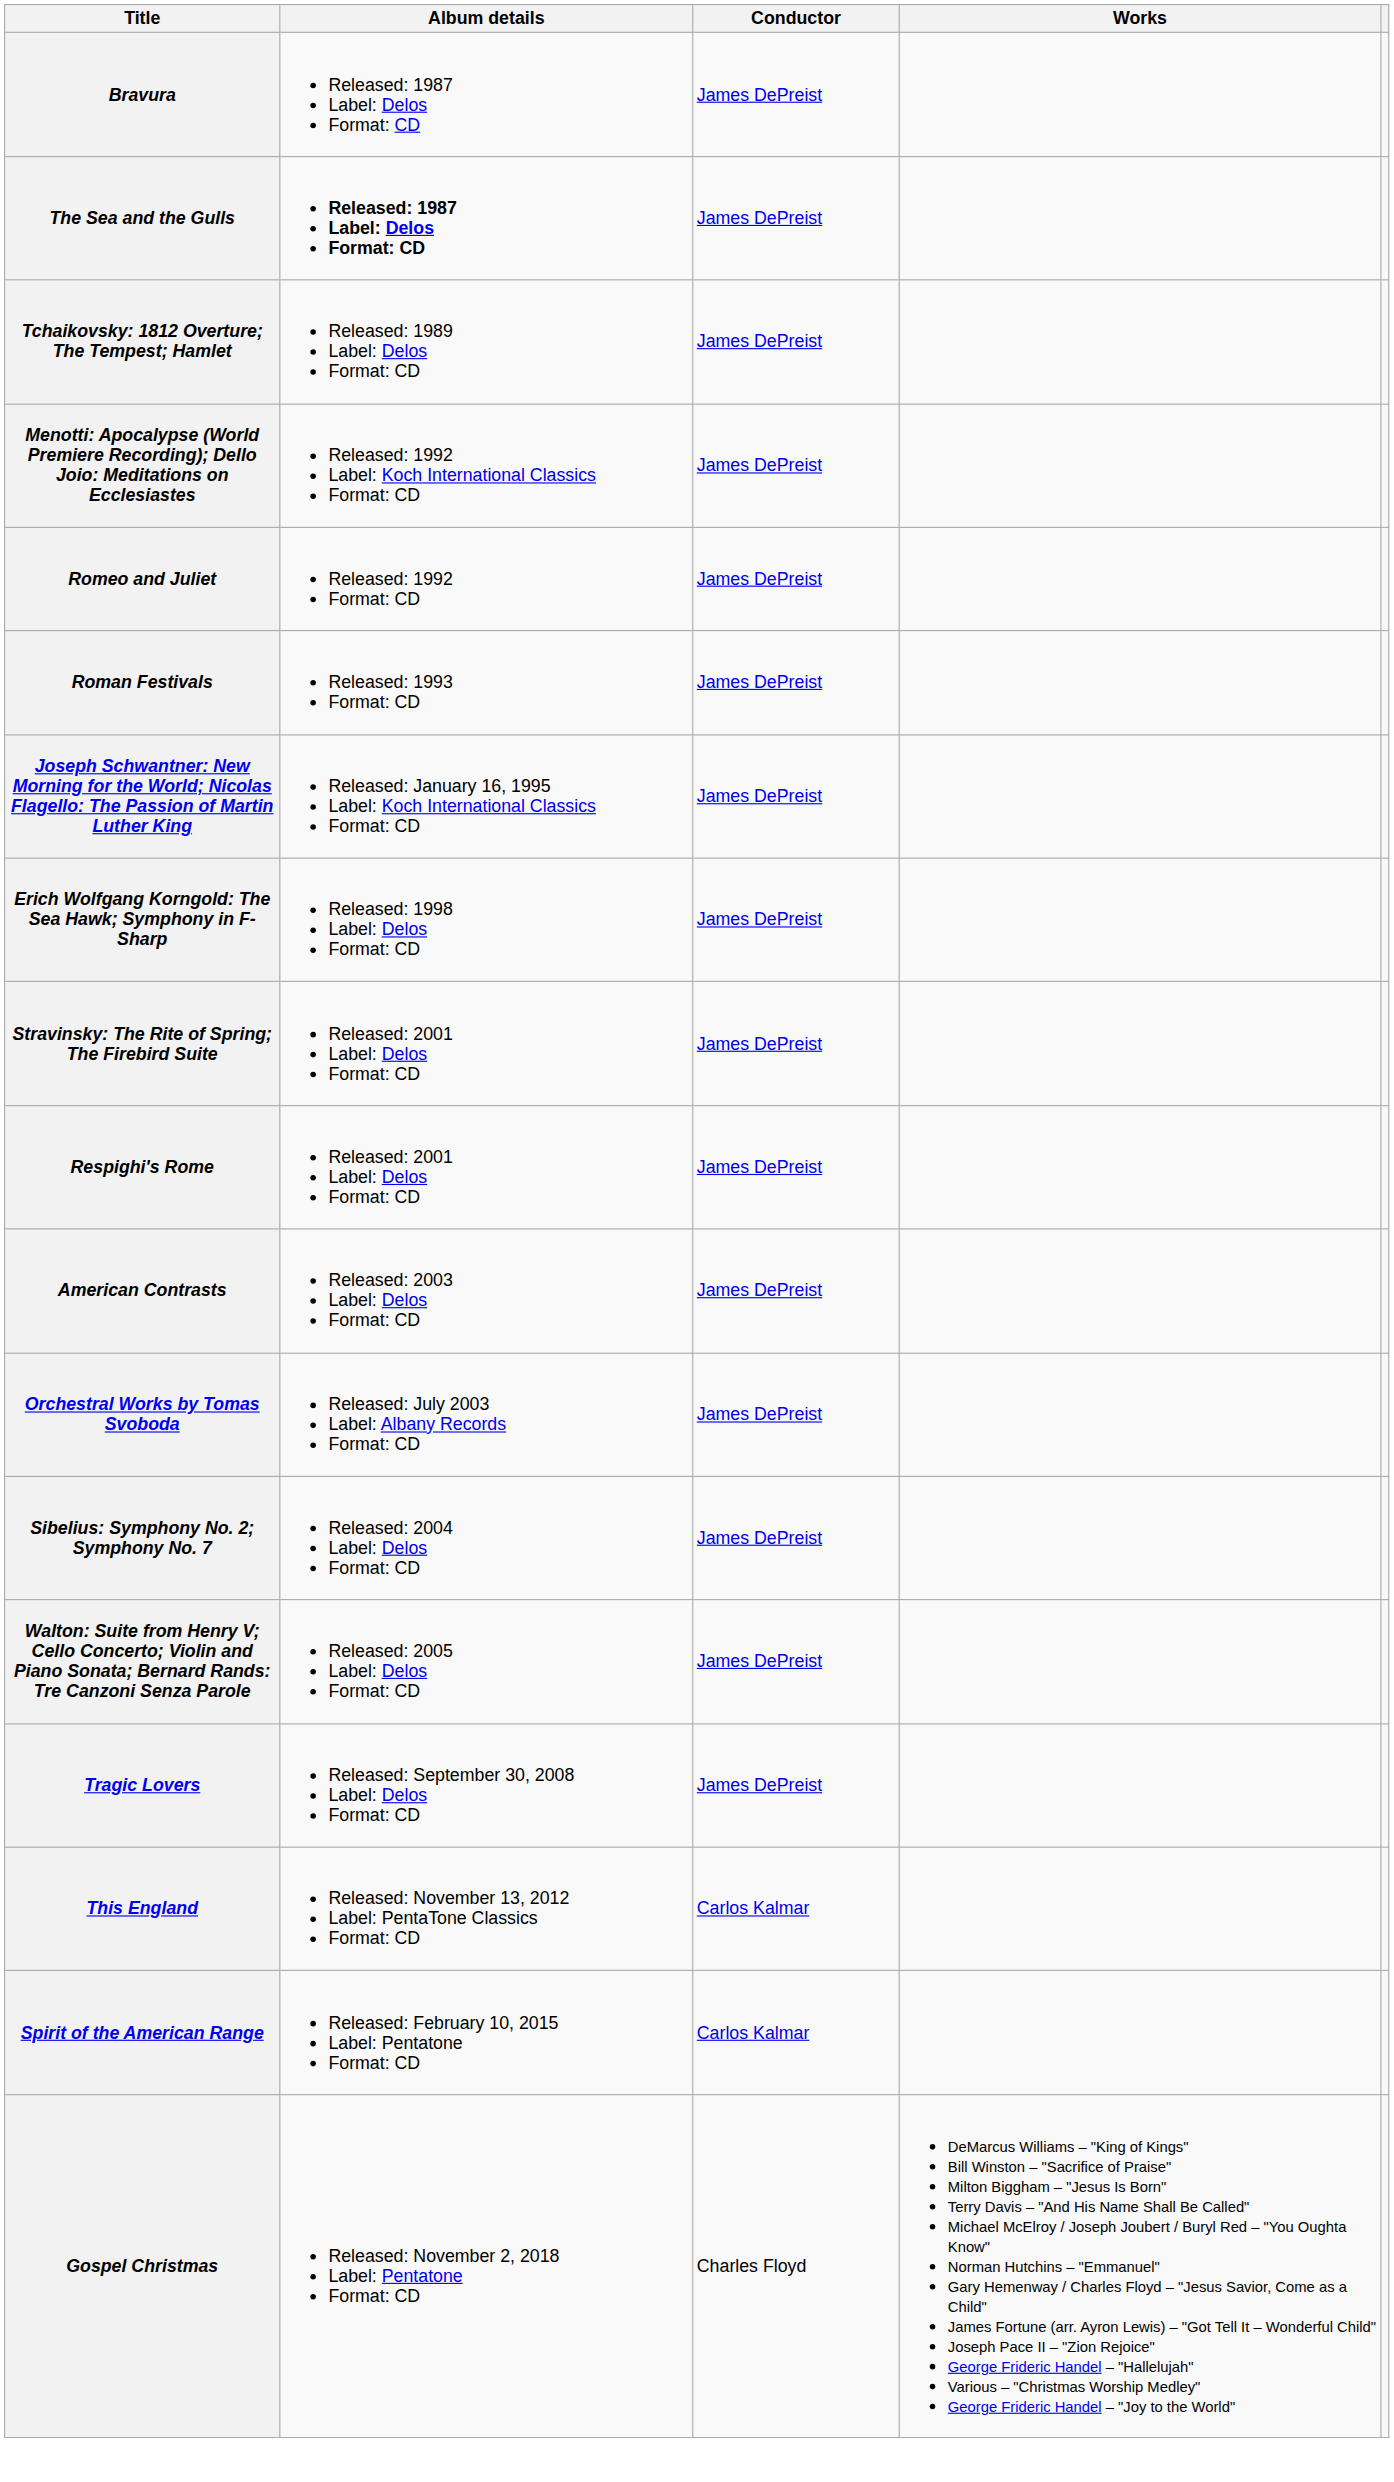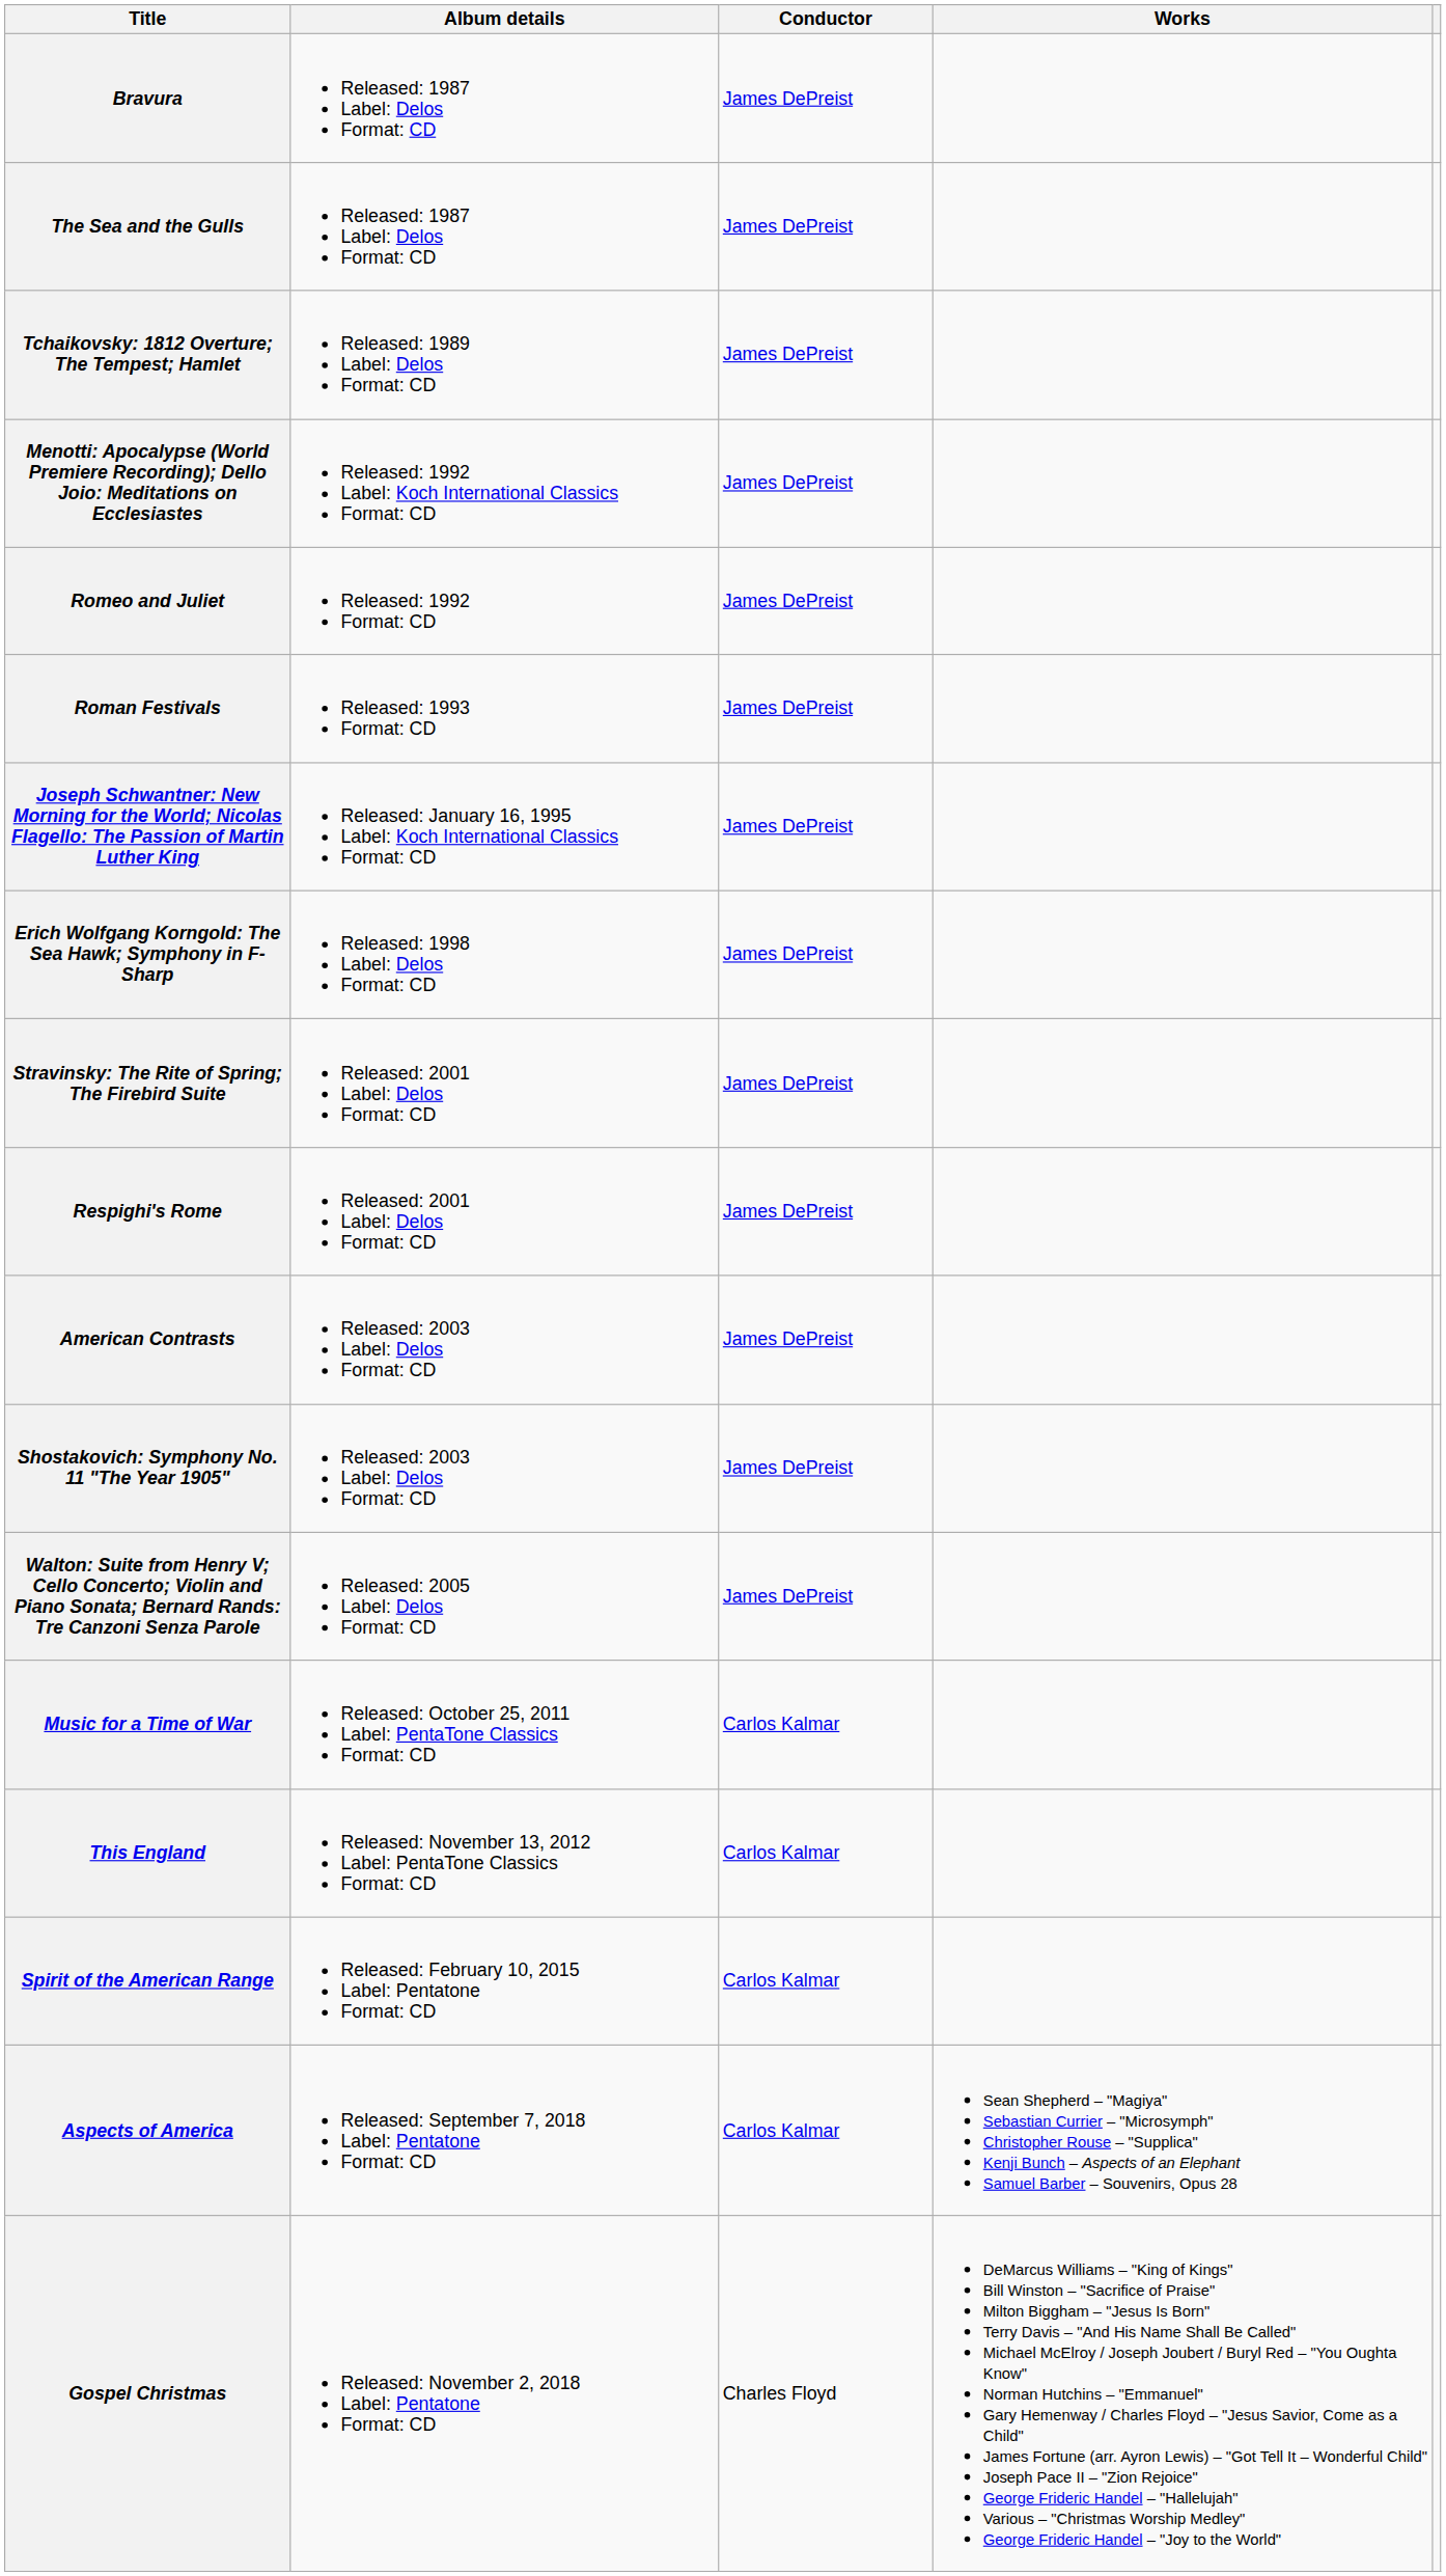The Sea and the Gulls | Album details: bold -> normal
- row: Orchestral Works by Tomas Svoboda | Released: July 2003 Label: Albany Records Format: CD | James DePreist
+ row: Shostakovich: Symphony No. 11 "The Year 1905" | Released: 2003 Label: Delos Format: CD | James DePreist
- row: Sibelius: Symphony No. 2; Symphony No. 7 | Released: 2004 Label: Delos Format: CD | James DePreist
- row: Tragic Lovers | Released: September 30, 2008 Label: Delos Format: CD | James DePreist
+ row: Music for a Time of War | Released: October 25, 2011 Label: PentaTone Classics Format: CD | Carlos Kalmar
+ row: Aspects of America | Released: September 7, 2018 Label: Pentatone Format: CD | Carlos Kalmar | Sean Shepherd – "Magiya" Sebastian Currier – "Microsymph" Christopher Rouse – "Supplica" Kenji Bunch – Aspects of an Elephant Samuel Barber – Souvenirs, Opus 28
